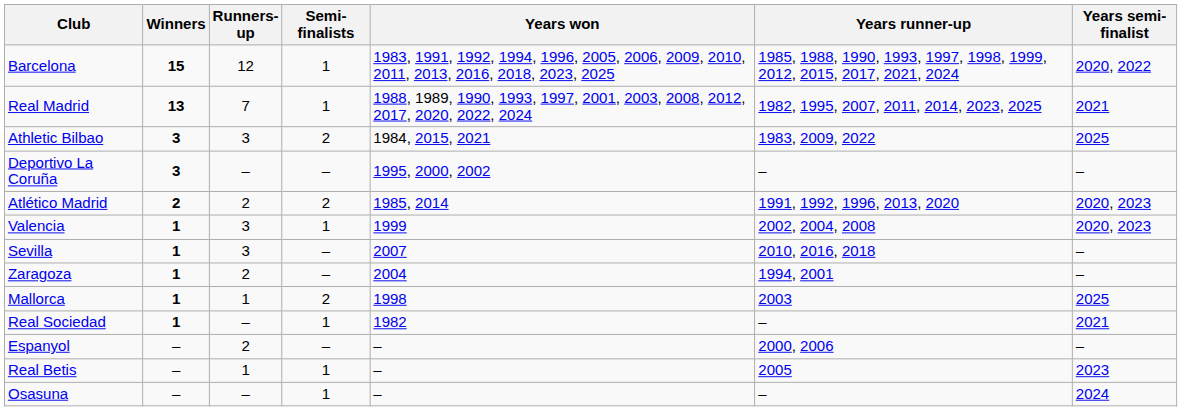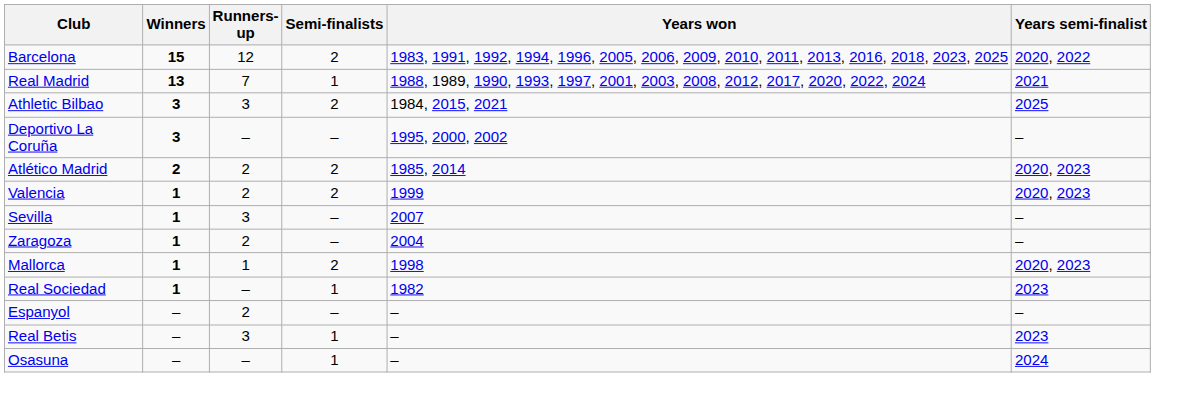- column: Years runner-up | 1985, 1988, 1990, 1993, 1997, 1998, 1999, 2012, 2015, 2017, 2021, 2024 | 1982, 1995, 2007, 2011, 2014, 2023, 2025 | 1983, 2009, 2022 | – | 1991, 1992, 1996, 2013, 2020 | 2002, 2004, 2008 | 2010, 2016, 2018 | 1994, 2001 | 2003 | – | 2000, 2006 | 2005 | –
Barcelona | Semi-finalists: 1 -> 2
Valencia | Runners-up: 3 -> 2
Valencia | Semi-finalists: 1 -> 2
Mallorca | Years semi-finalist: 2025 -> 2020, 2023
Real Sociedad | Years semi-finalist: 2021 -> 2023
Real Betis | Runners-up: 1 -> 3
